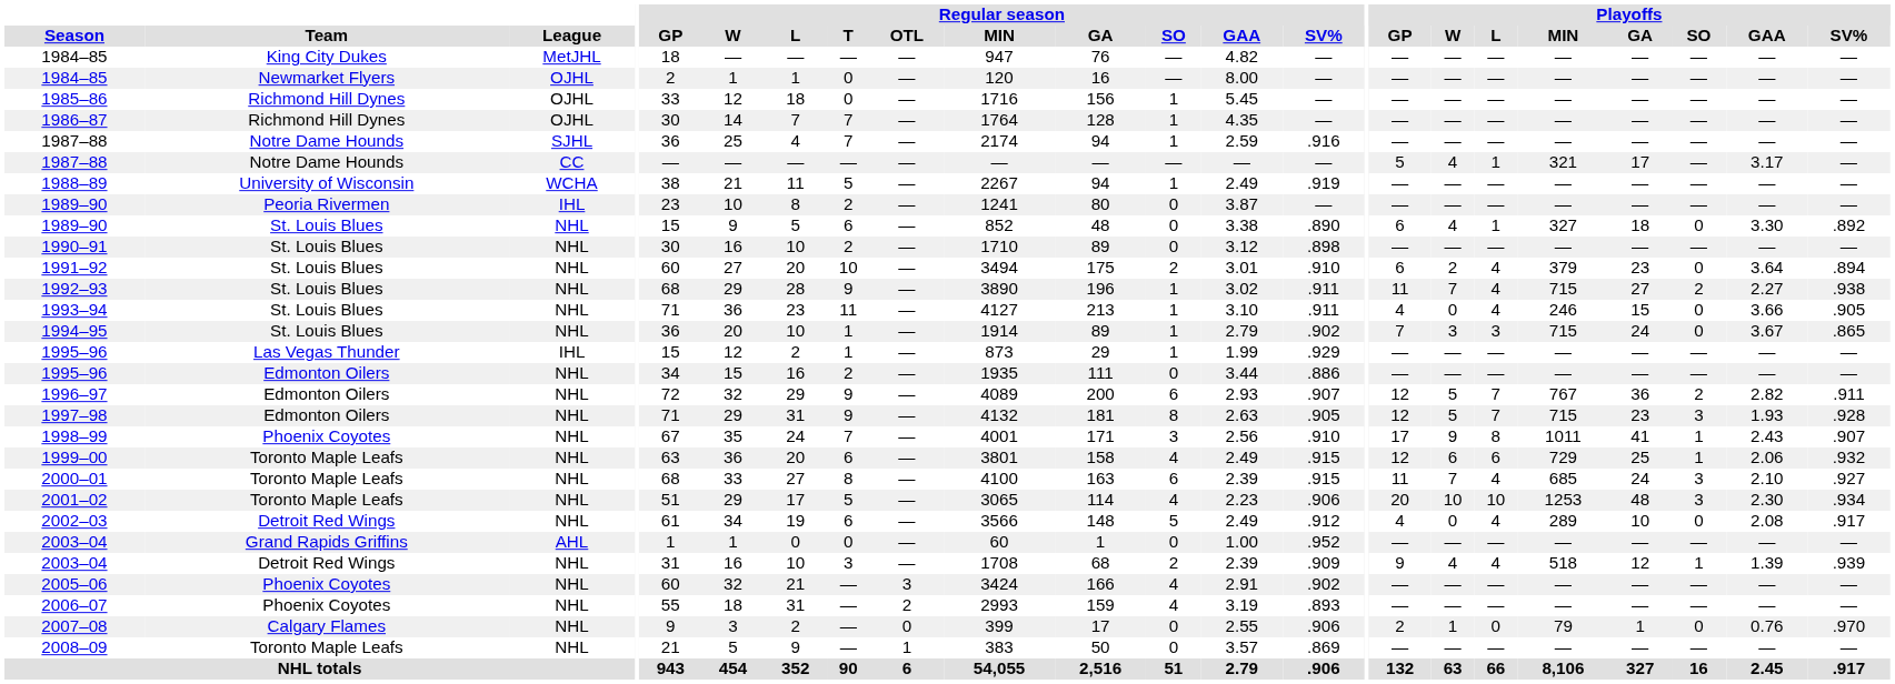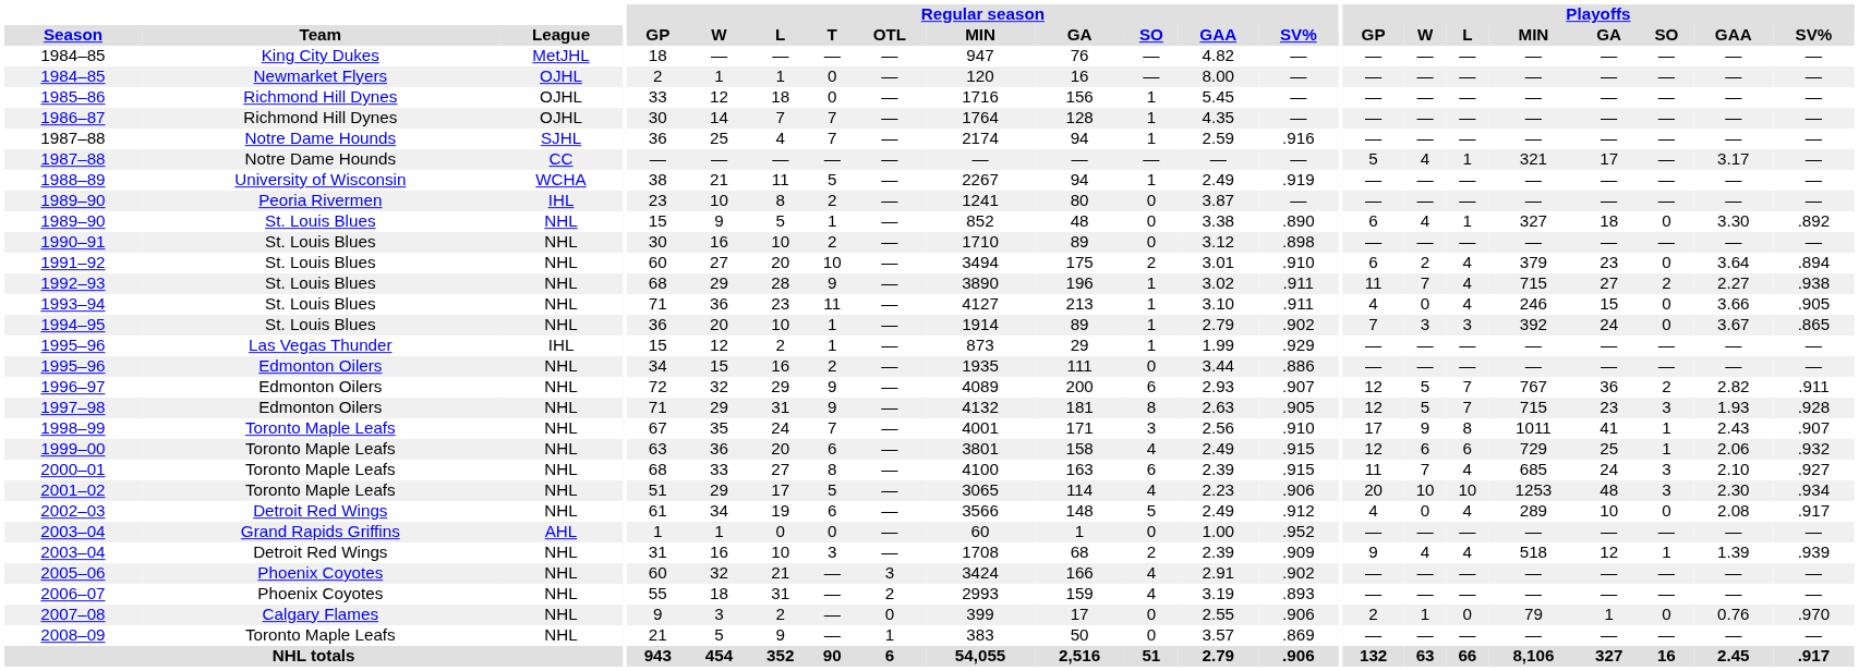1989–90 / NHL | Regular season / T: 6 -> 1
1994–95 | Playoffs / MIN: 715 -> 392
1998–99 | Team: Phoenix Coyotes -> Toronto Maple Leafs
